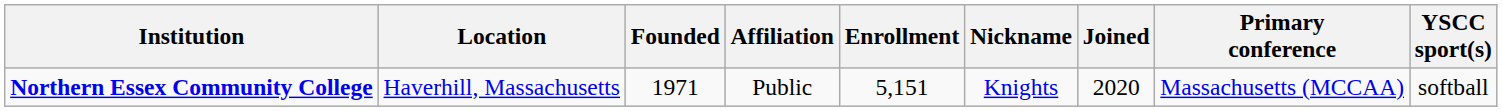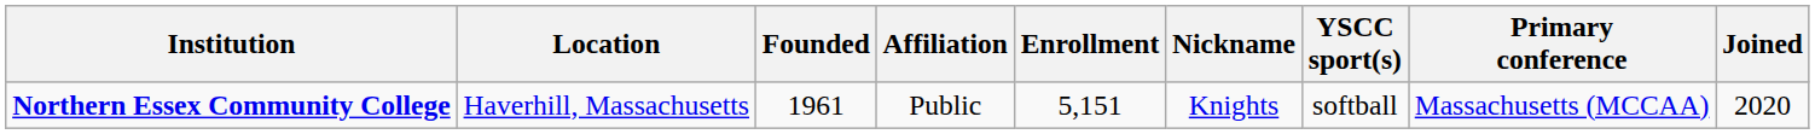columns swapped: Joined <-> YSCC sport(s)
Northern Essex Community College | Founded: 1971 -> 1961
